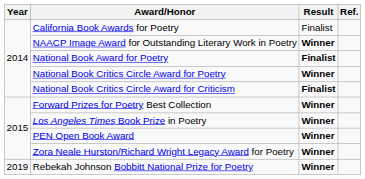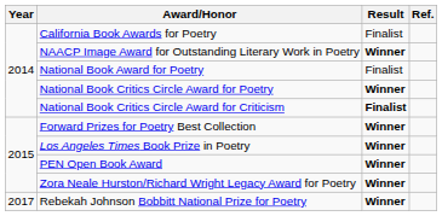National Book Award for Poetry | Result: bold -> normal
Rebekah Johnson Bobbitt National Prize for Poetry | Year: 2019 -> 2017
